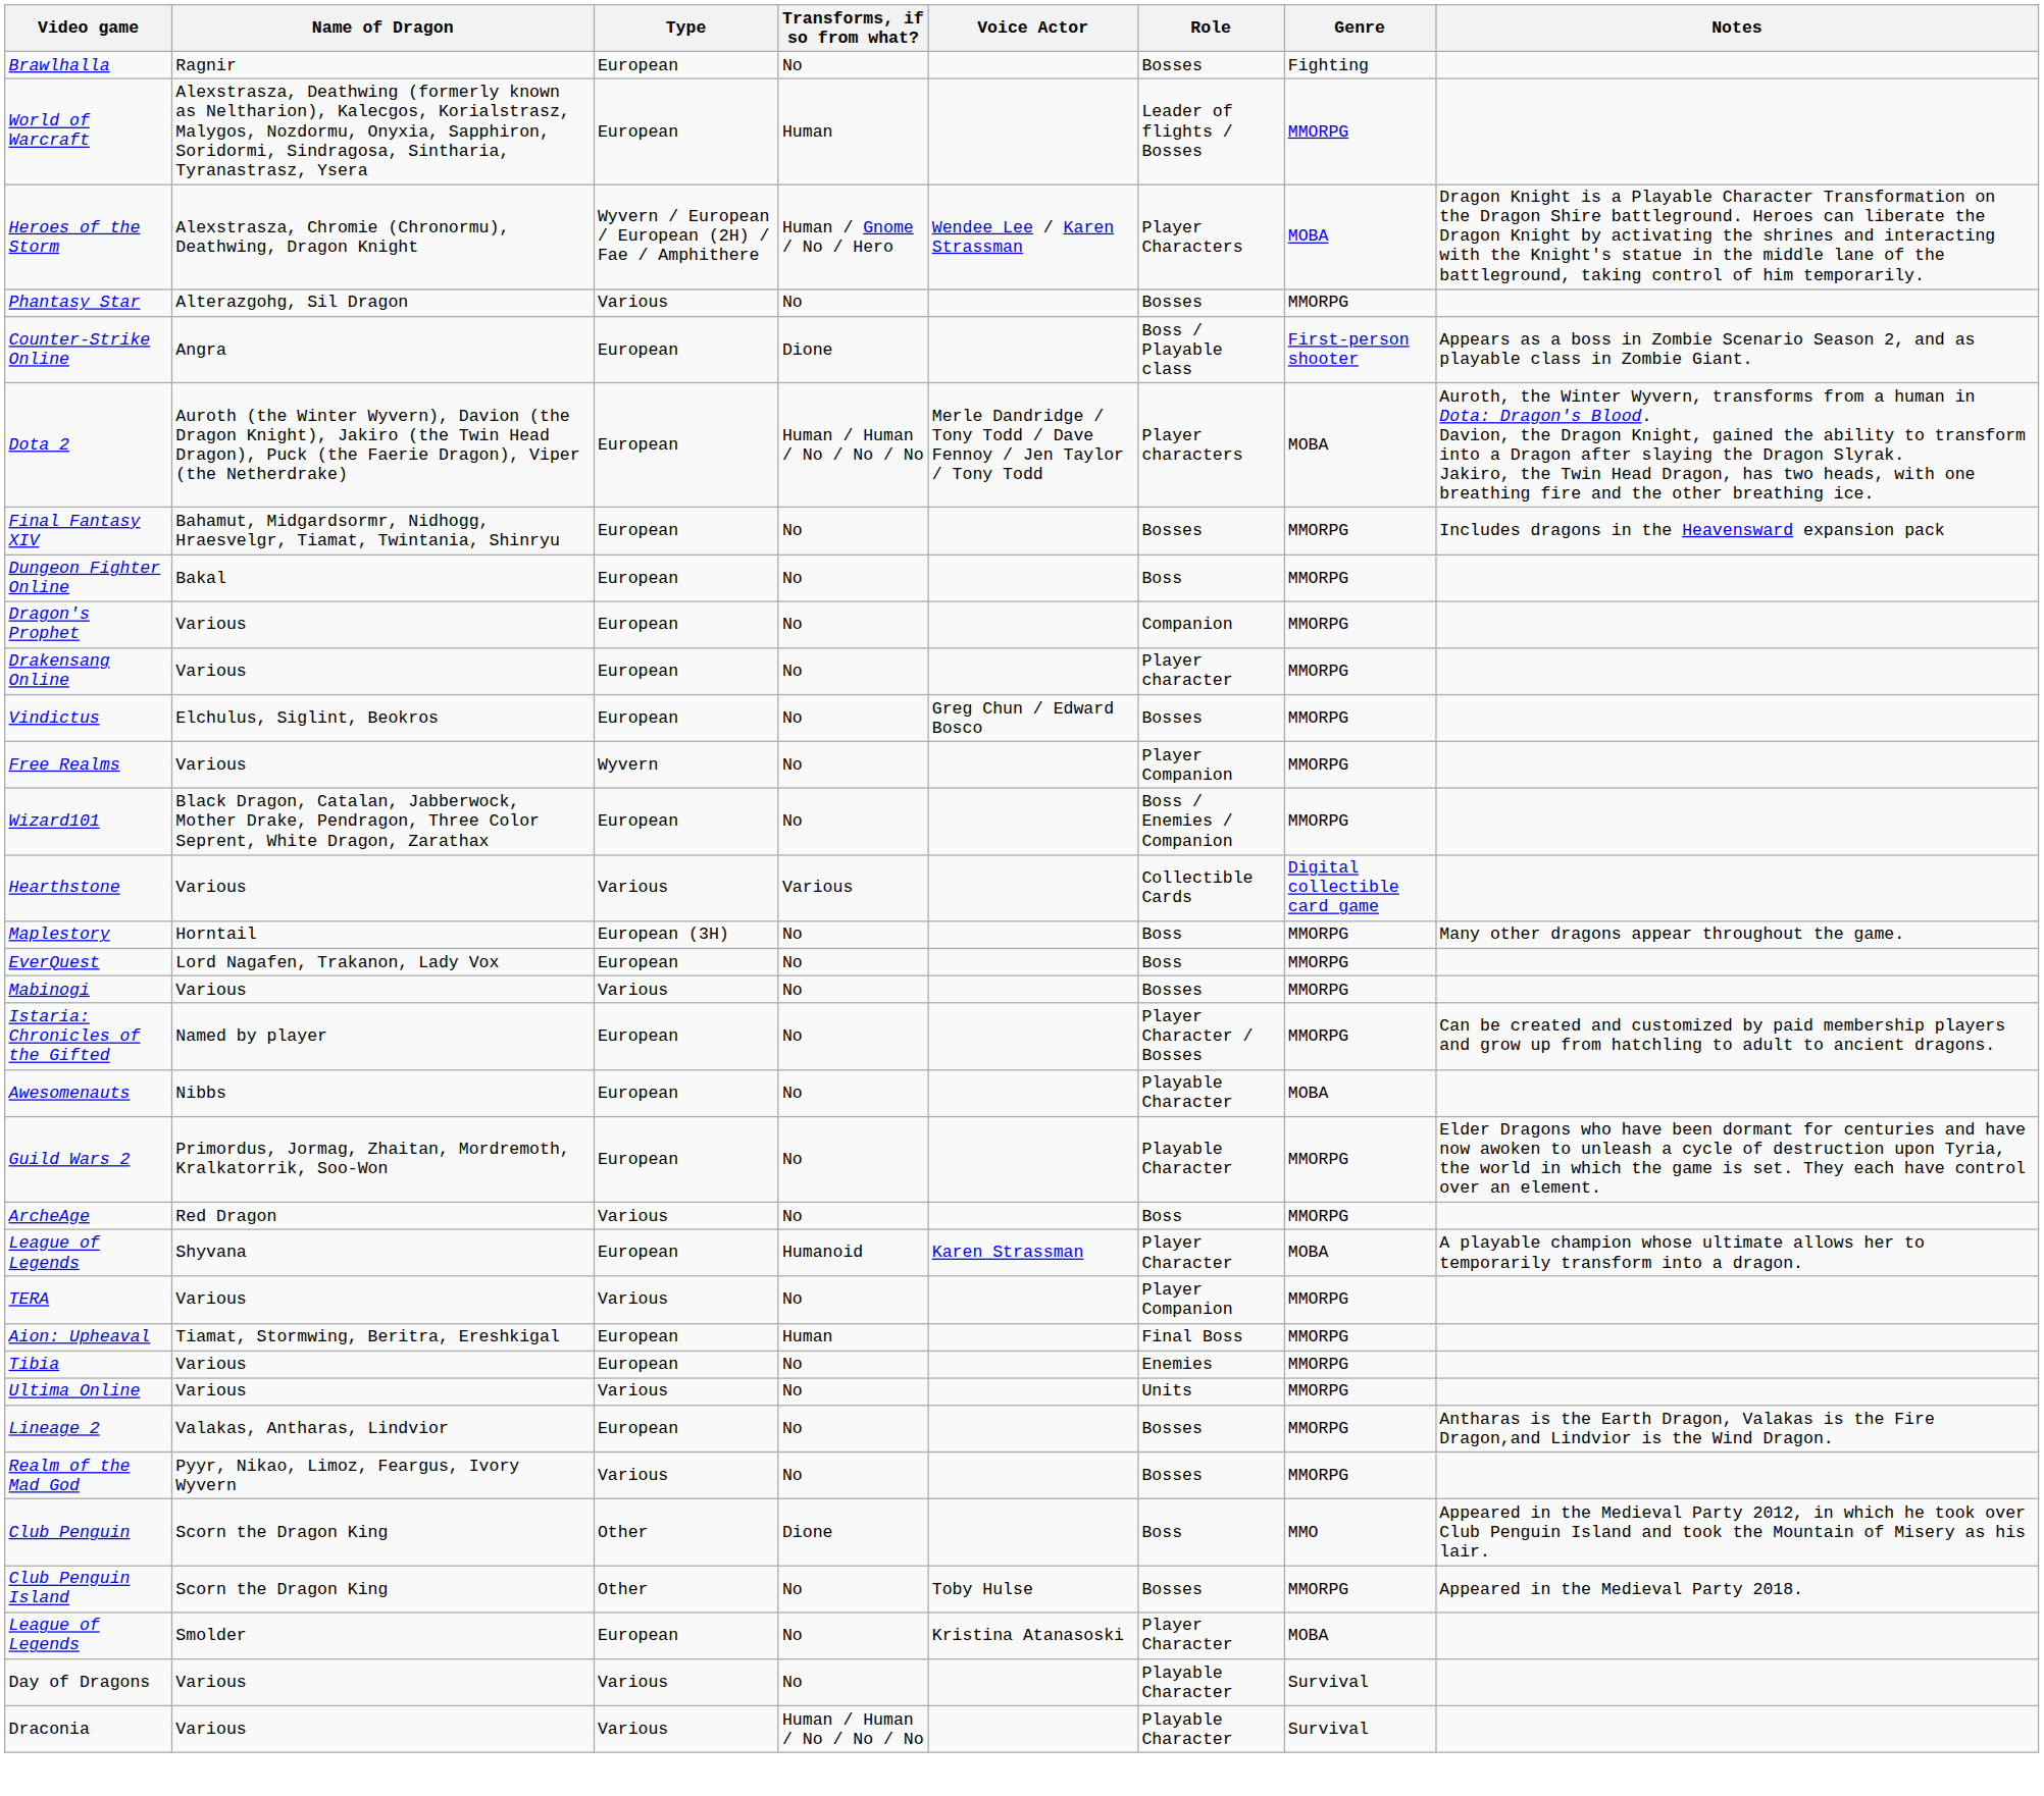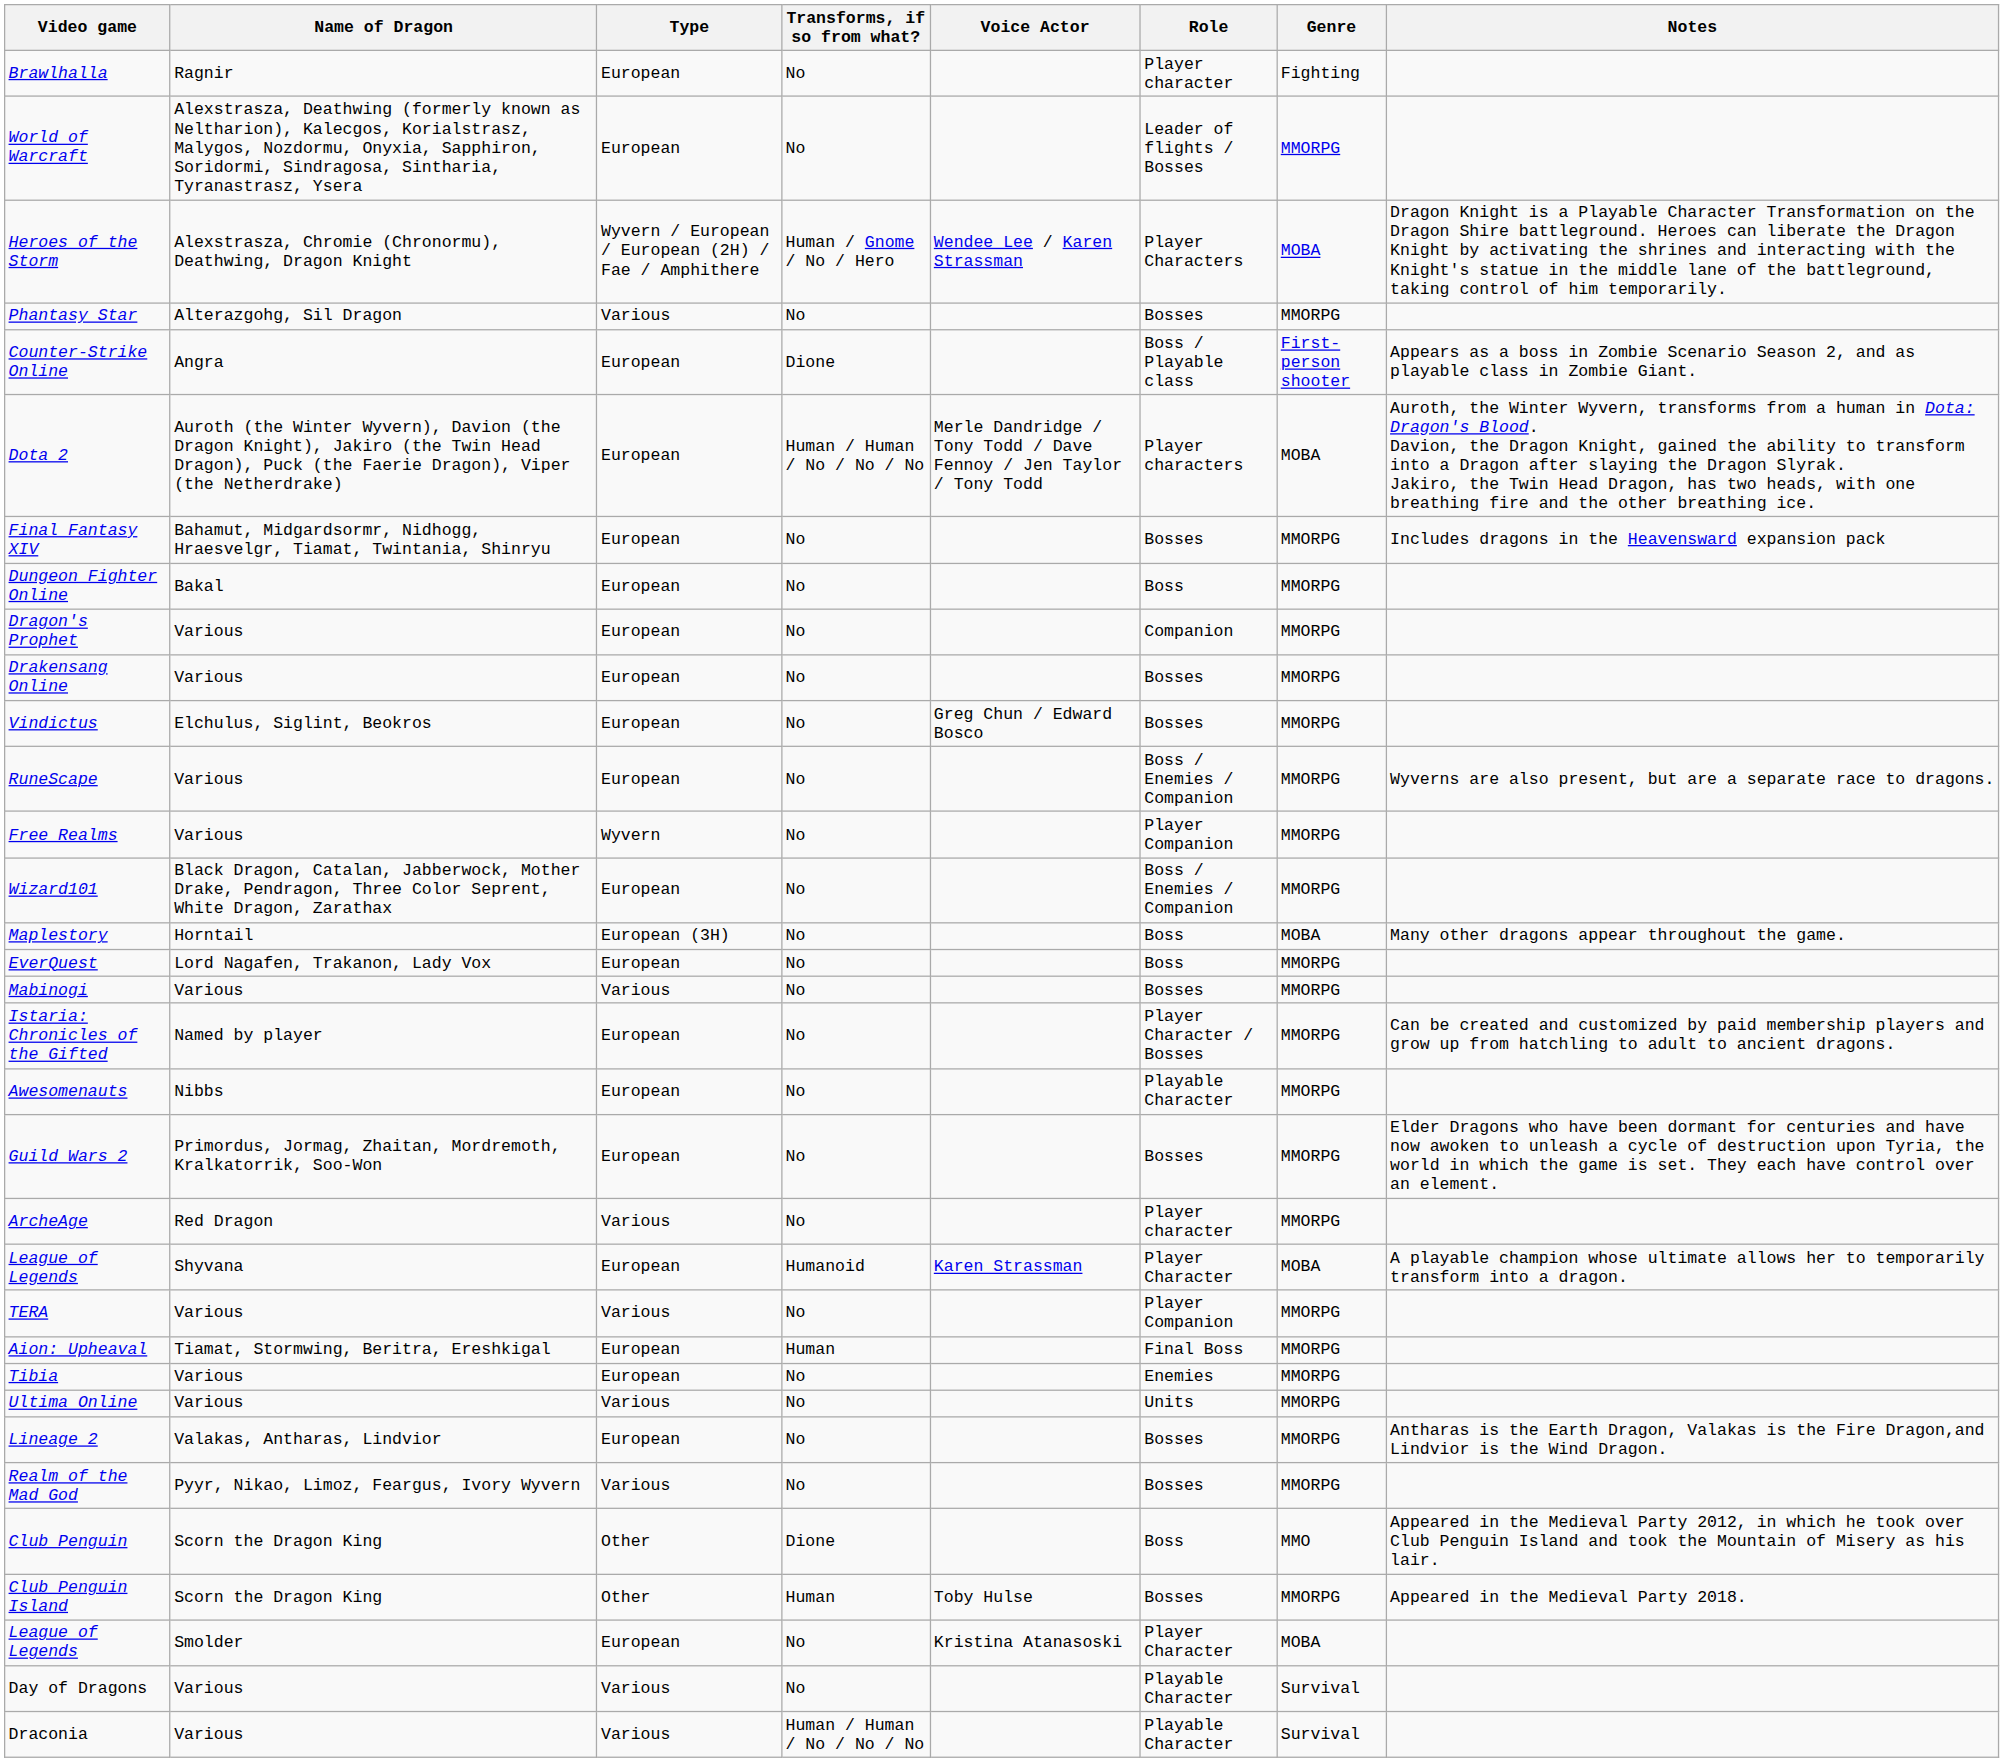Brawlhalla | Role: Bosses -> Player character
World of Warcraft | Transforms, if so from what?: Human -> No
Drakensang Online | Role: Player character -> Bosses
+ row: RuneScape | Various | European | No | Boss / Enemies / Companion | MMORPG | Wyverns are also present, but are a separate race to dragons.
- row: Hearthstone | Various | Various | Various | Collectible Cards | Digital collectible card game
Maplestory | Genre: MMORPG -> MOBA
Awesomenauts | Genre: MOBA -> MMORPG
Guild Wars 2 | Role: Playable Character -> Bosses
ArcheAge | Role: Boss -> Player character
Club Penguin Island | Transforms, if so from what?: No -> Human
